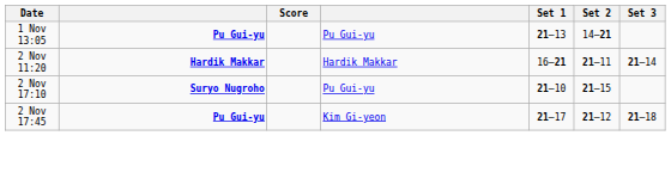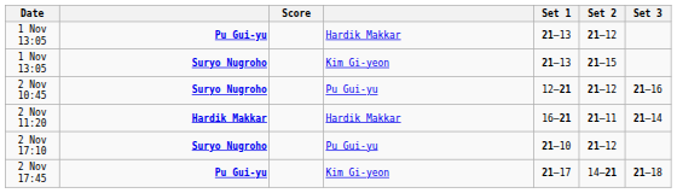1 Nov 13:05 / Pu Gui-yu | column 4: Pu Gui-yu -> Hardik Makkar
1 Nov 13:05 / Pu Gui-yu | Set 2: 14–21 -> 21–12
+ row: 1 Nov 13:05 | Suryo Nugroho | Kim Gi-yeon | 21–13 | 21–15
+ row: 2 Nov 10:45 | Suryo Nugroho | Pu Gui-yu | 12–21 | 21–12 | 21–16
2 Nov 17:10 | Set 2: 21–15 -> 21–12
2 Nov 17:45 | Set 2: 21–12 -> 14–21
